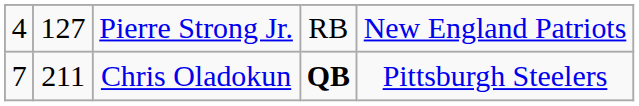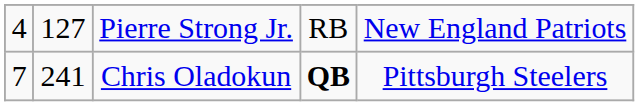Chris Oladokun | column 2: 211 -> 241
